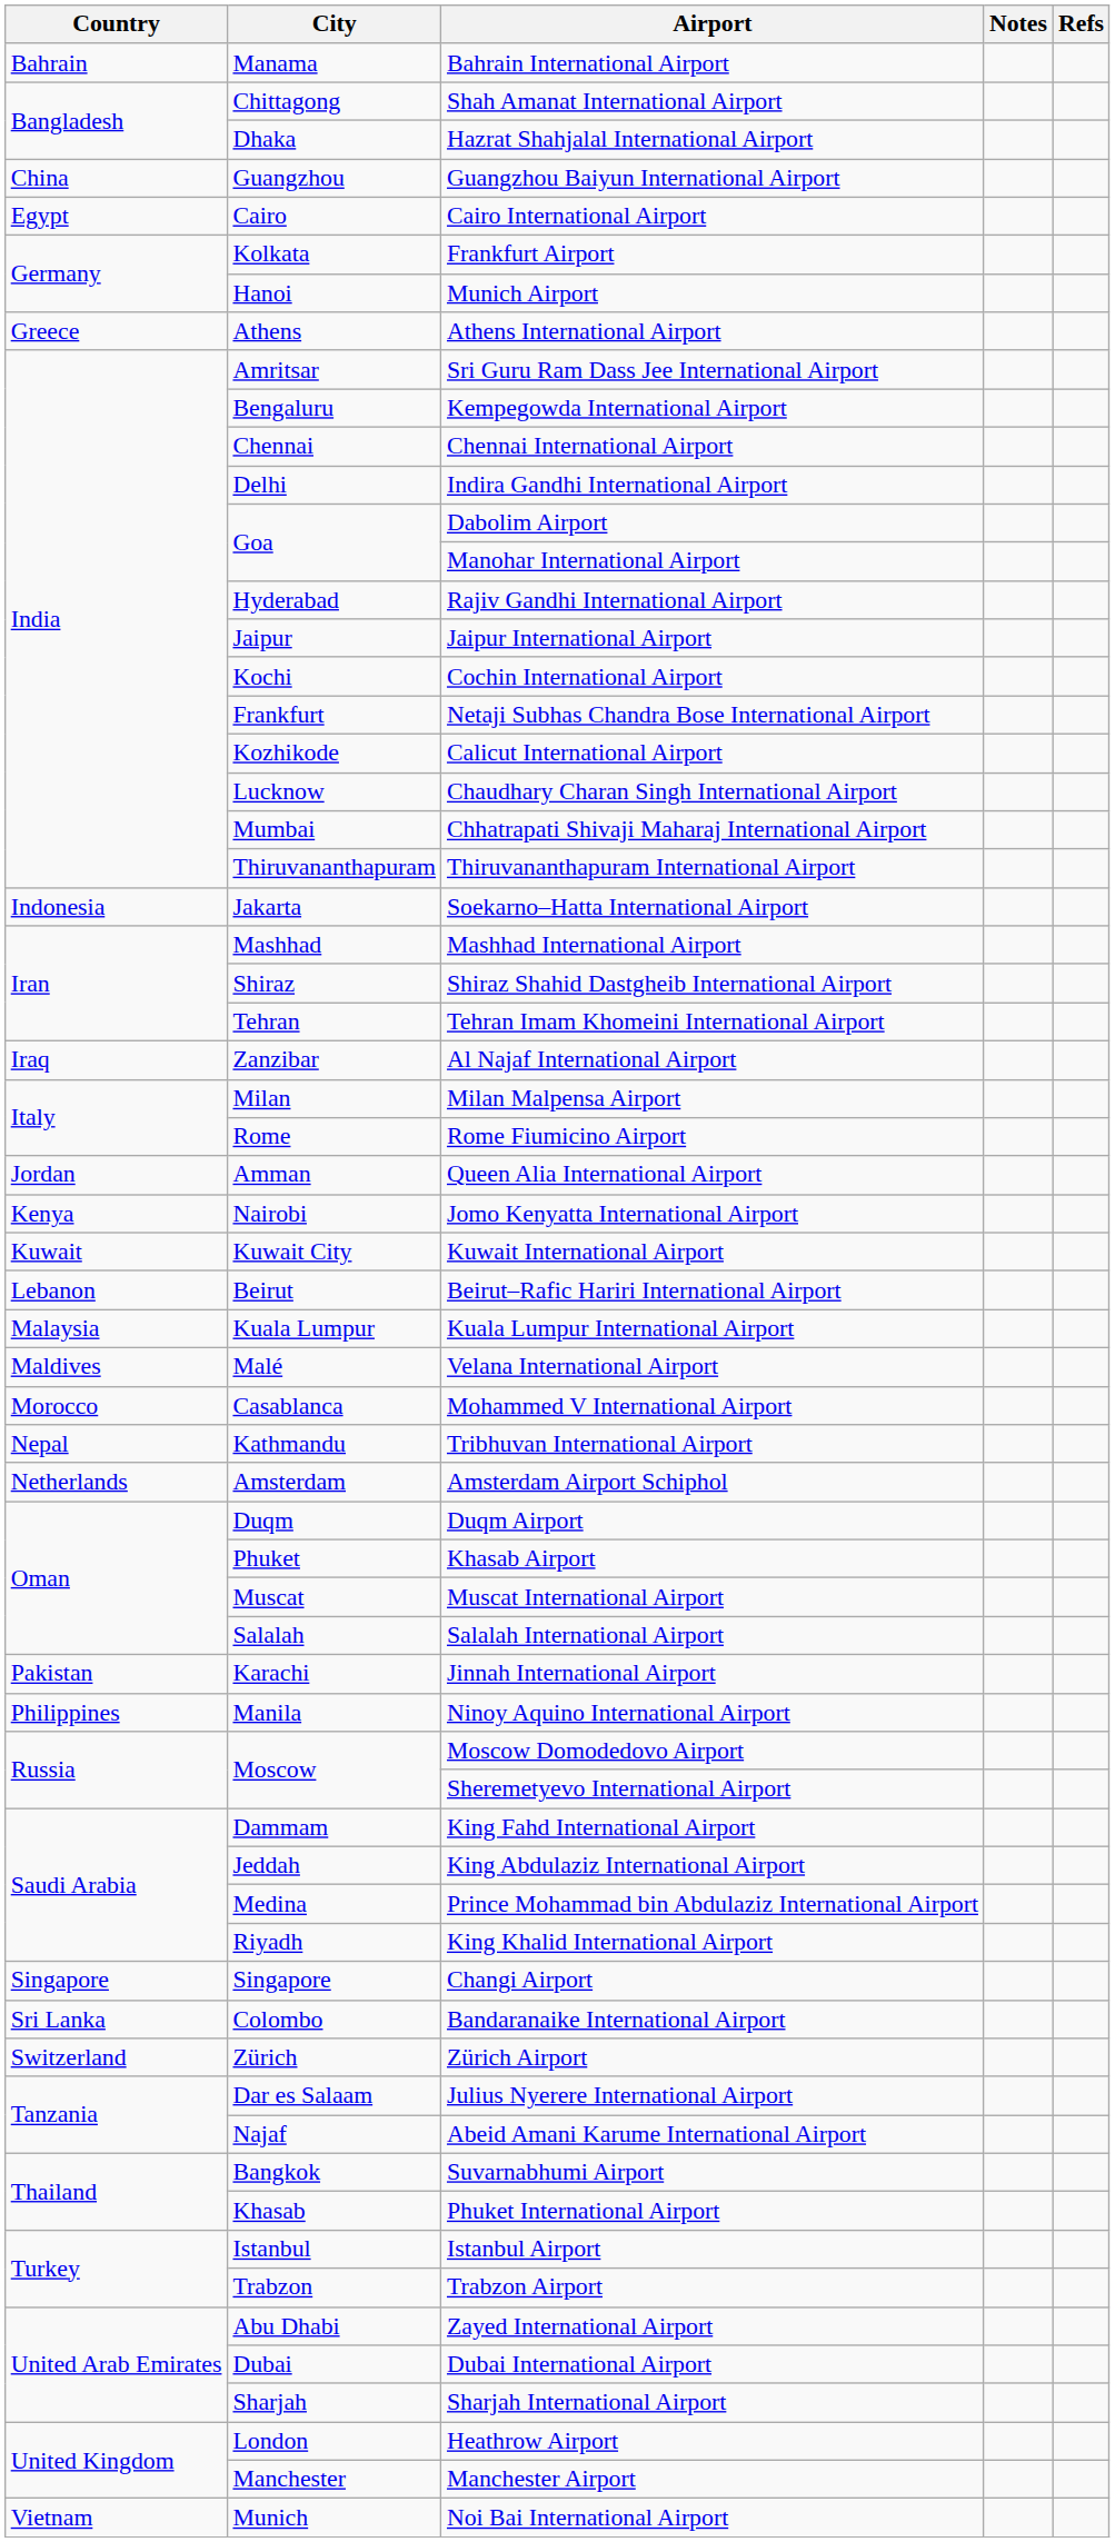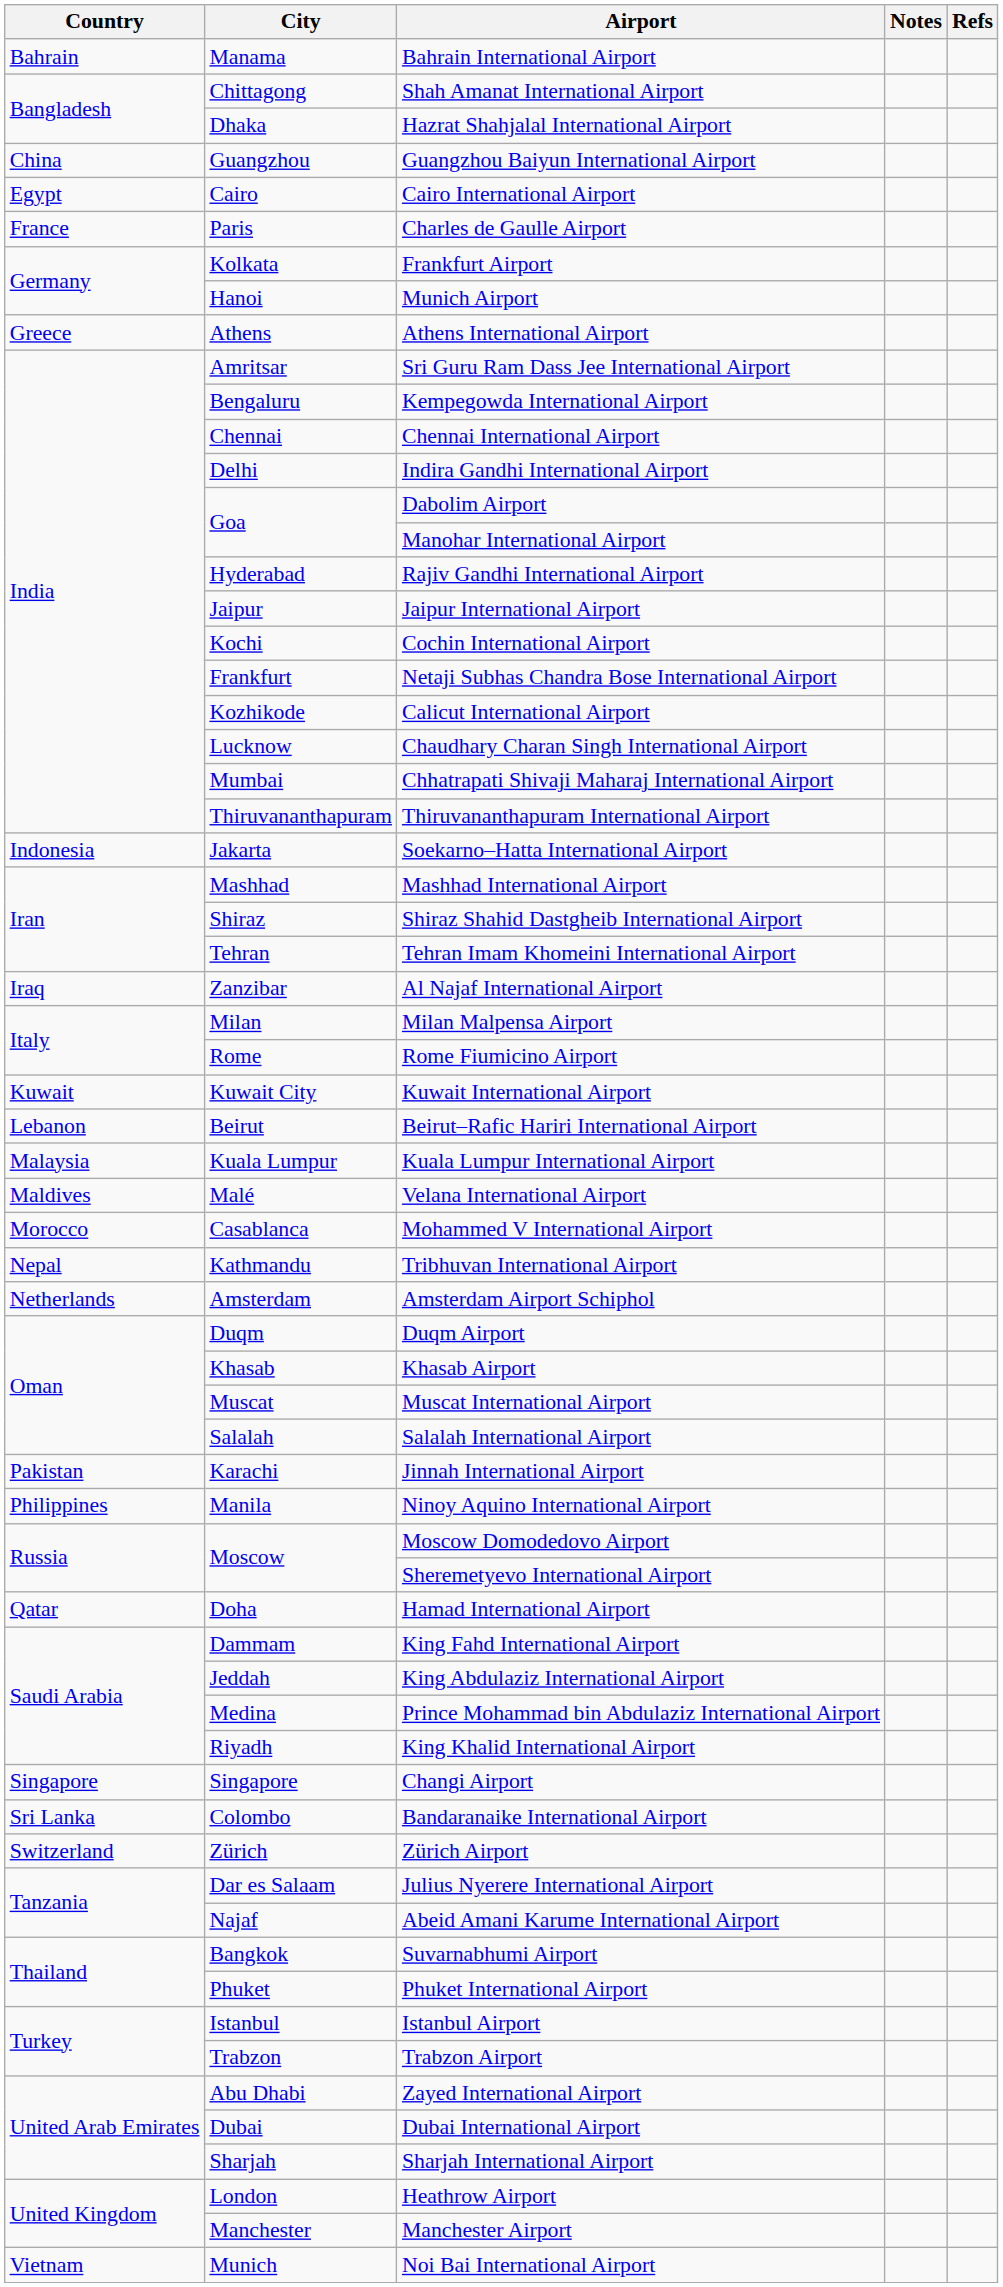+ row: France | Paris | Charles de Gaulle Airport
- row: Jordan | Amman | Queen Alia International Airport
- row: Kenya | Nairobi | Jomo Kenyatta International Airport
Khasab Airport | City: Phuket -> Khasab
+ row: Qatar | Doha | Hamad International Airport
Phuket International Airport | City: Khasab -> Phuket
